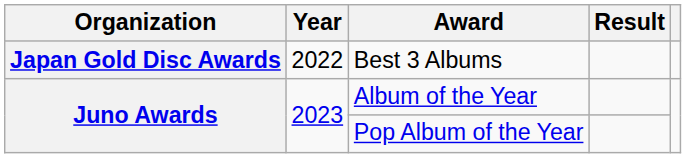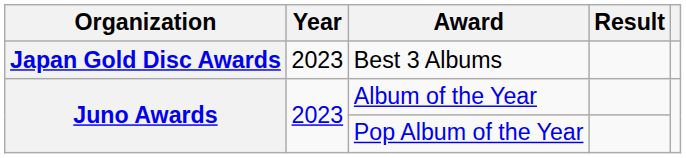Best 3 Albums | Year: 2022 -> 2023
